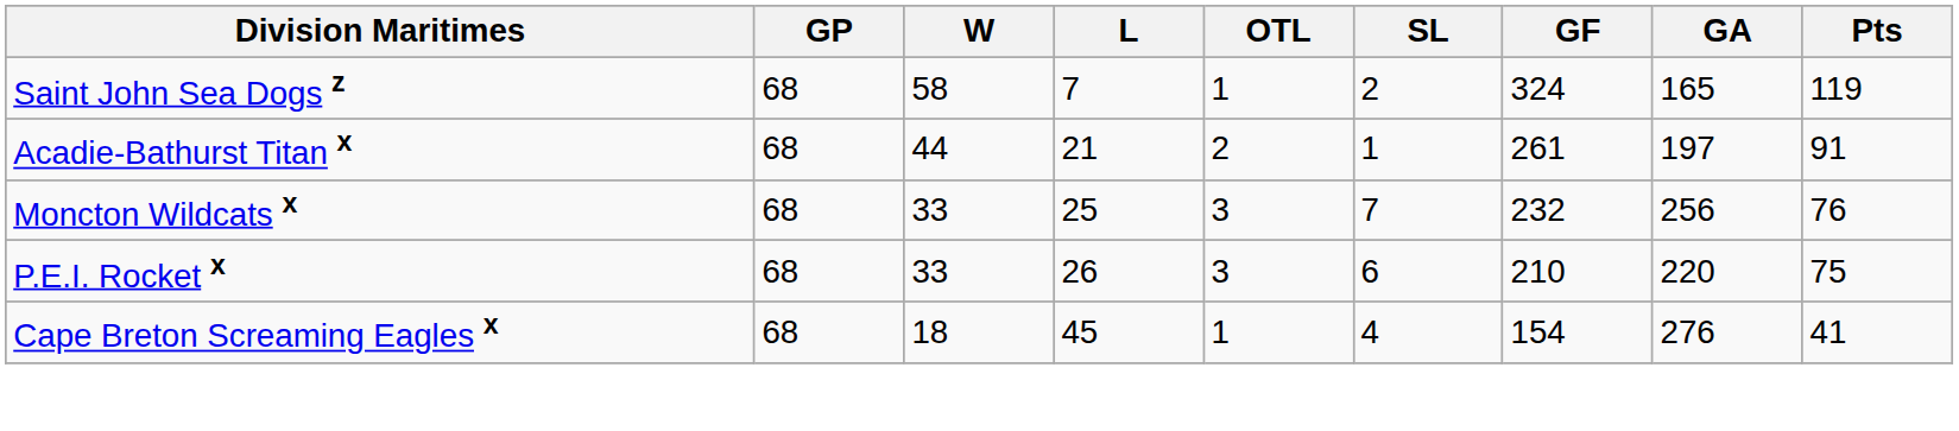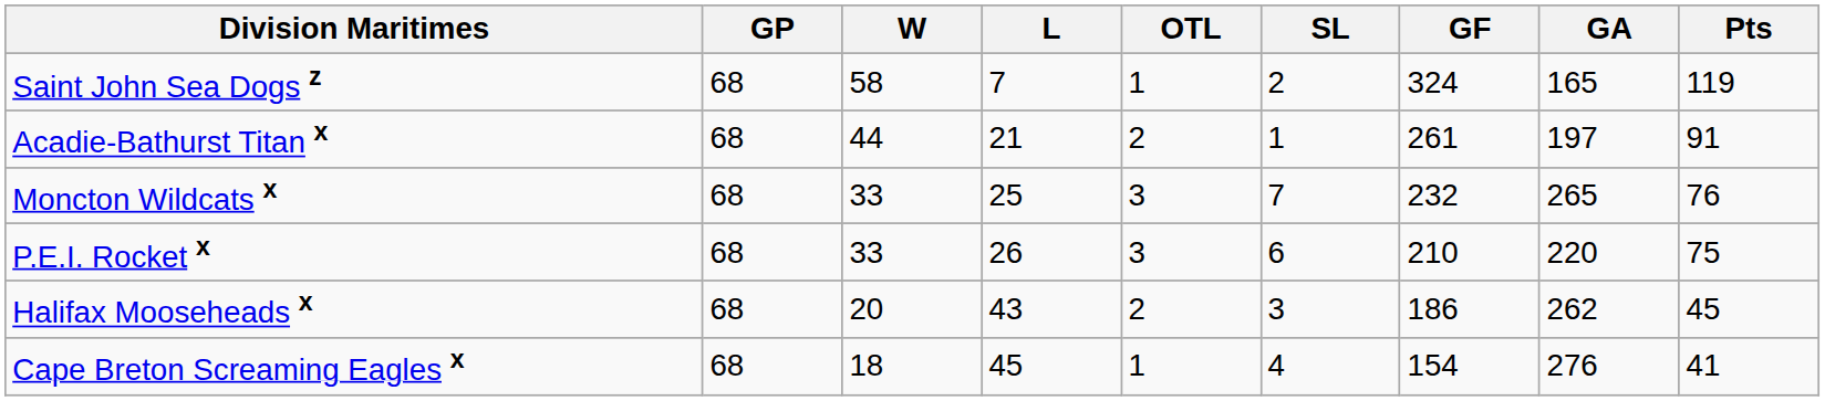Moncton Wildcats x | GA: 256 -> 265
+ row: Halifax Mooseheads x | 68 | 20 | 43 | 2 | 3 | 186 | 262 | 45
